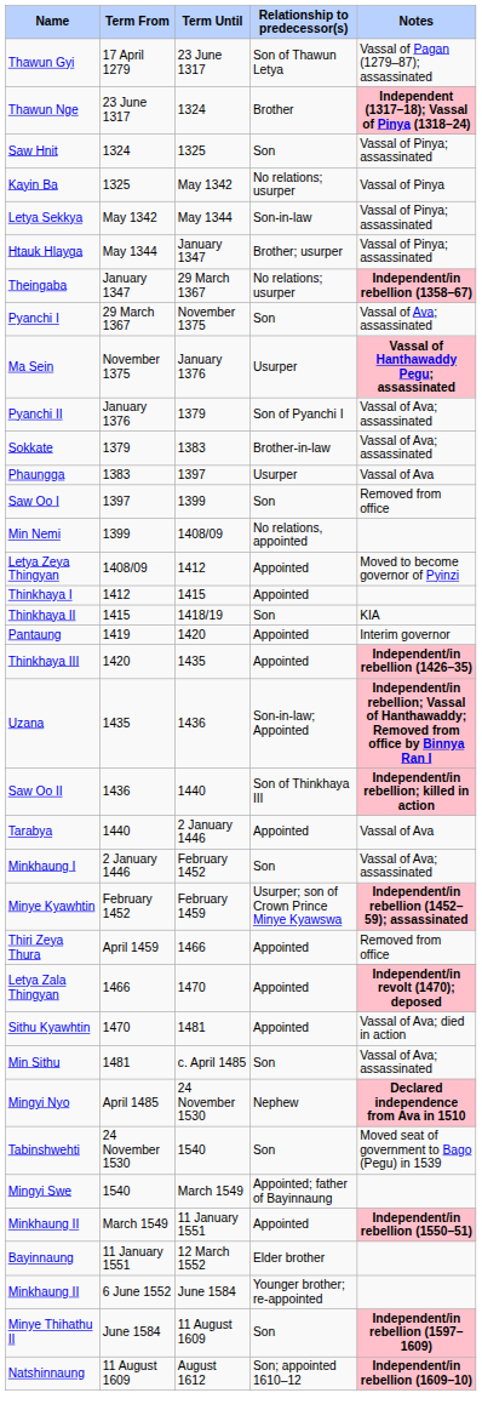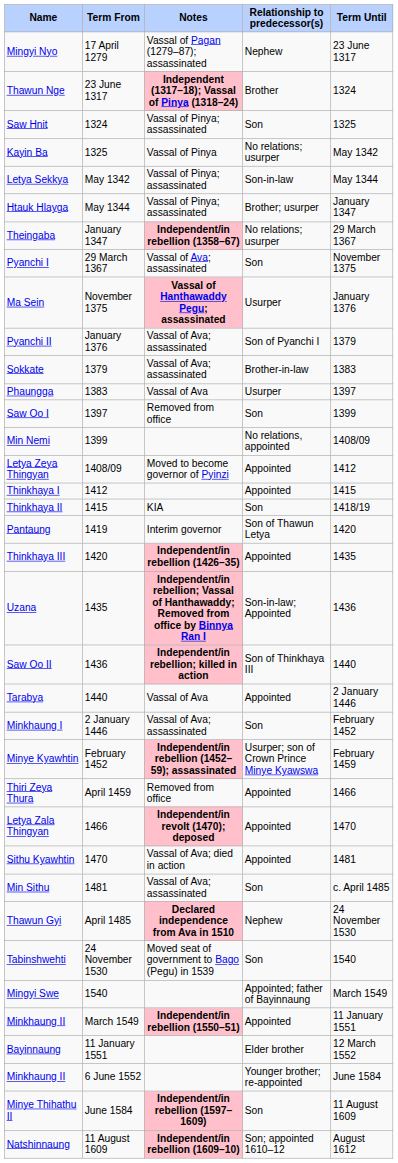columns swapped: Term Until <-> Notes
17 April 1279 | Name: Thawun Gyi -> Mingyi Nyo
17 April 1279 | Relationship to predecessor(s): Son of Thawun Letya -> Nephew
1419 | Relationship to predecessor(s): Appointed -> Son of Thawun Letya
April 1485 | Name: Mingyi Nyo -> Thawun Gyi
